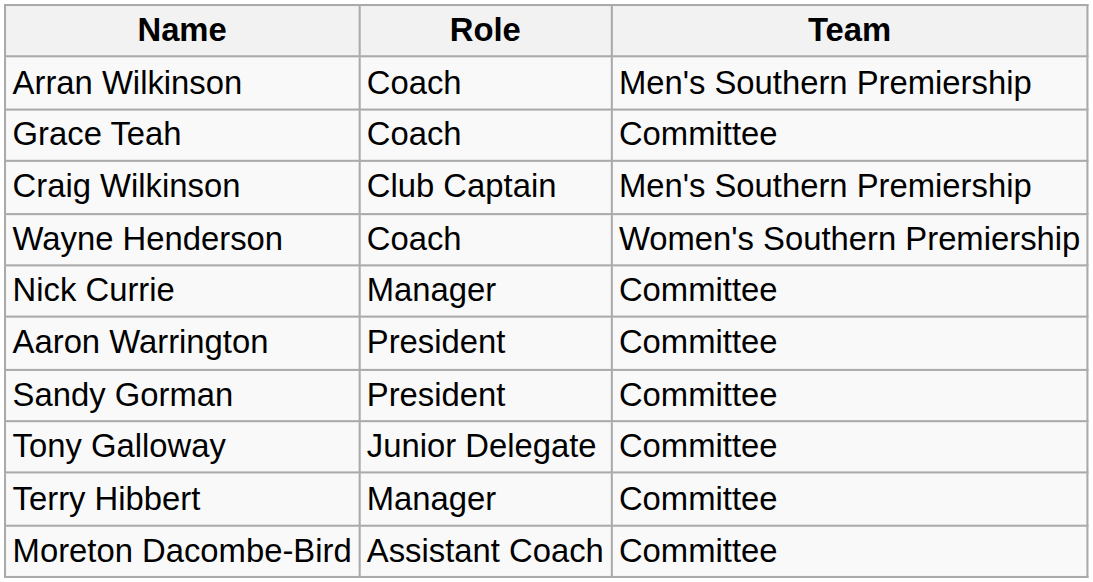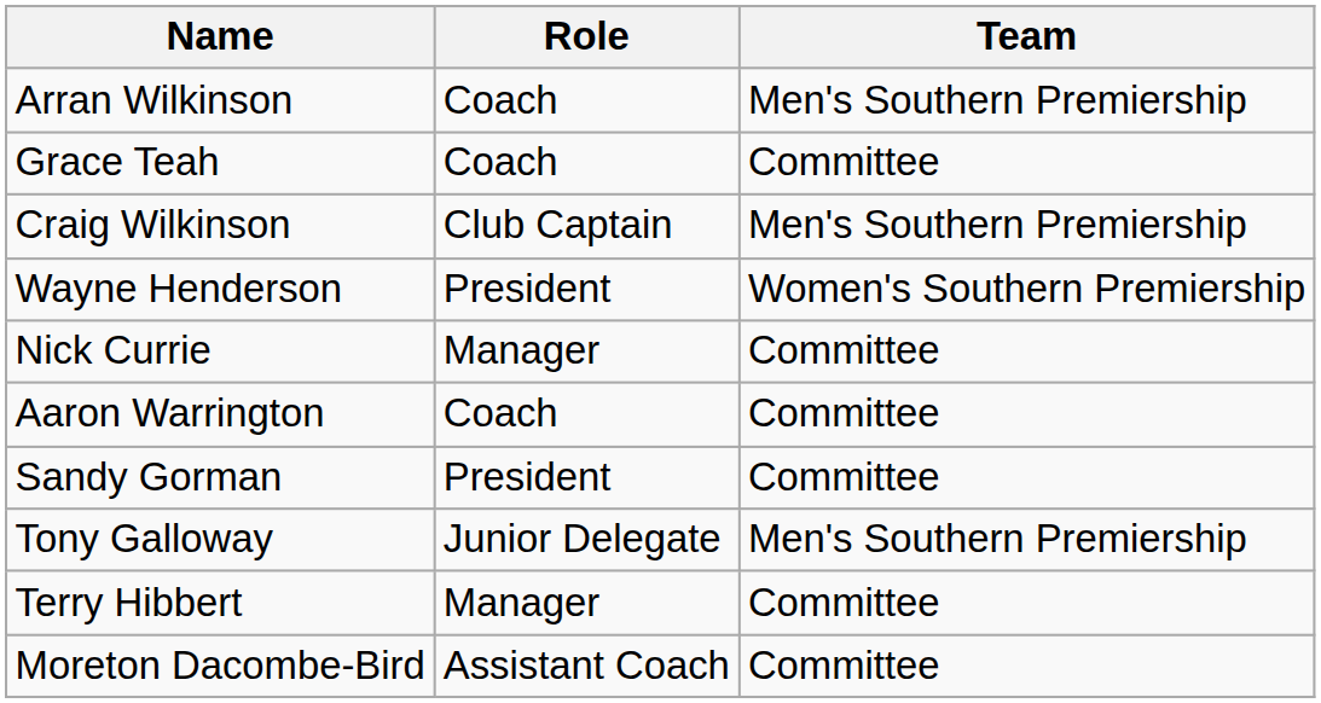Wayne Henderson | Role: Coach -> President
Aaron Warrington | Role: President -> Coach
Tony Galloway | Team: Committee -> Men's Southern Premiership
